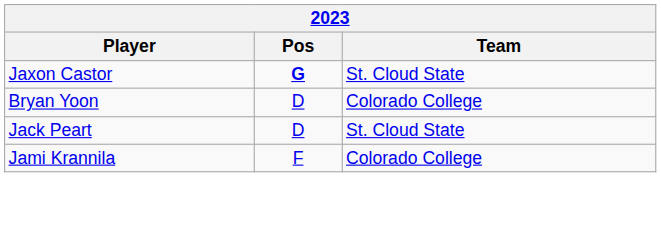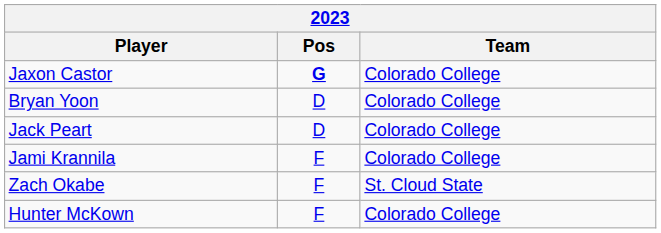Jaxon Castor | Team: St. Cloud State -> Colorado College
Jack Peart | Team: St. Cloud State -> Colorado College
+ row: Zach Okabe | F | St. Cloud State
+ row: Hunter McKown | F | Colorado College
